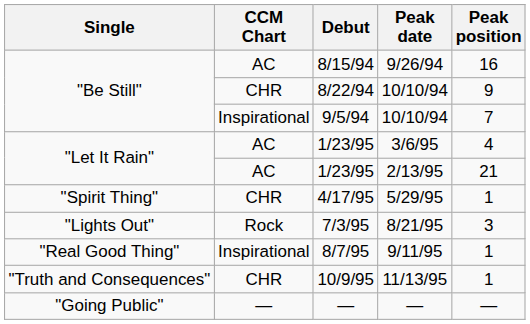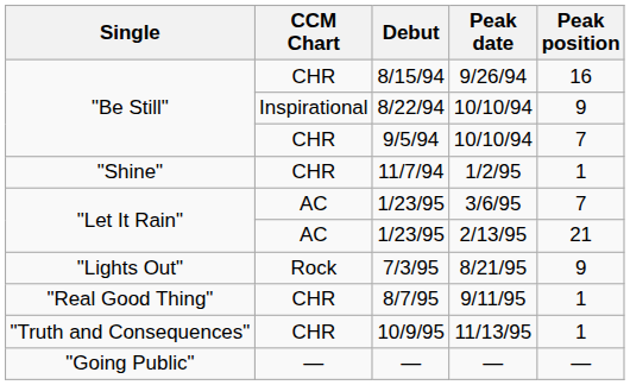8/15/94 | CCM Chart: AC -> CHR
8/22/94 | CCM Chart: CHR -> Inspirational
9/5/94 | CCM Chart: Inspirational -> CHR
+ row: "Shine" | CHR | 11/7/94 | 1/2/95 | 1
1/23/95 / 3/6/95 | Peak position: 4 -> 7
- row: "Spirit Thing" | CHR | 4/17/95 | 5/29/95 | 1
7/3/95 | Peak position: 3 -> 9
8/7/95 | CCM Chart: Inspirational -> CHR
